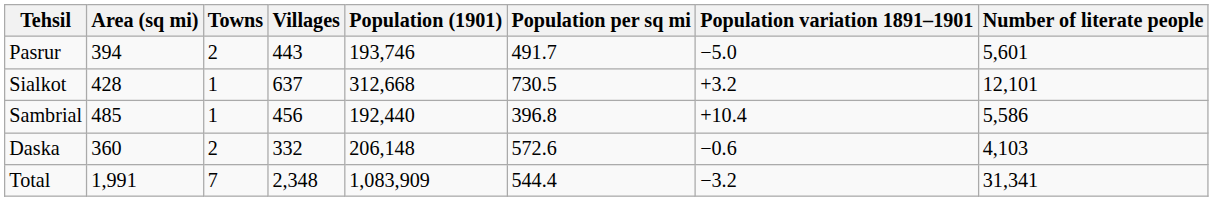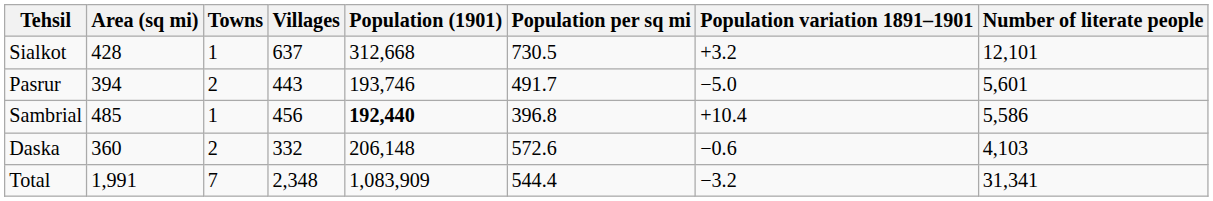rows swapped: Sialkot <-> Pasrur
Sambrial | Population (1901): normal -> bold
